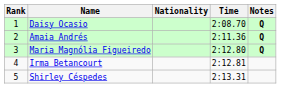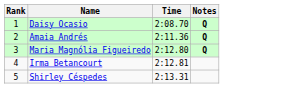- column: Nationality
